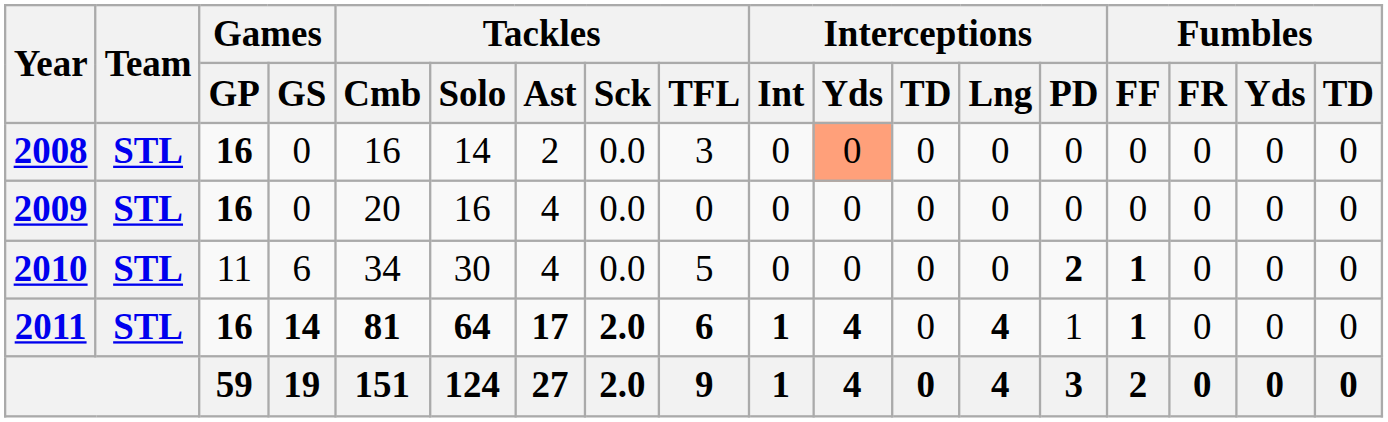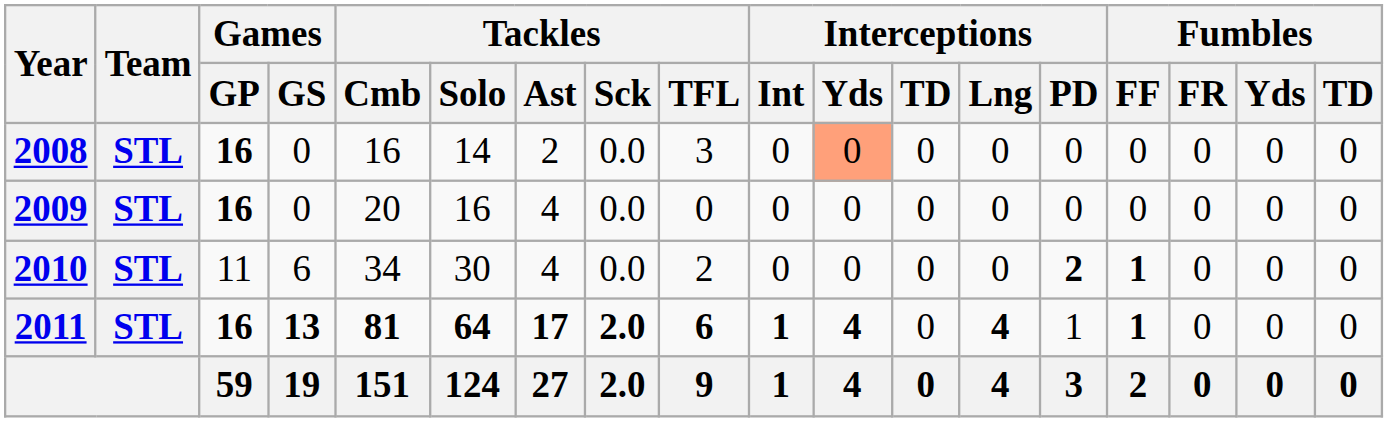2010 | Tackles / TFL: 5 -> 2
2011 | Games / GS: 14 -> 13
